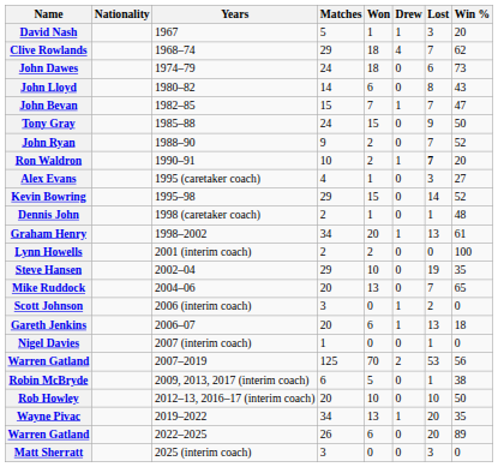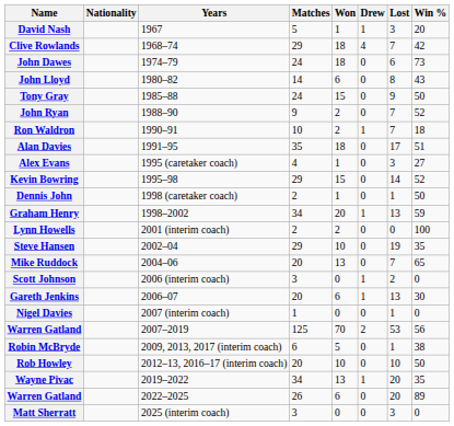Clive Rowlands | Win %: 62 -> 42
- row: John Bevan | 1982–85 | 15 | 7 | 1 | 7 | 47
Ron Waldron | Lost: bold -> normal
Ron Waldron | Win %: 20 -> 18
+ row: Alan Davies | 1991–95 | 35 | 18 | 0 | 17 | 51
Dennis John | Win %: 48 -> 50
Graham Henry | Win %: 61 -> 59
Gareth Jenkins | Win %: 18 -> 30
